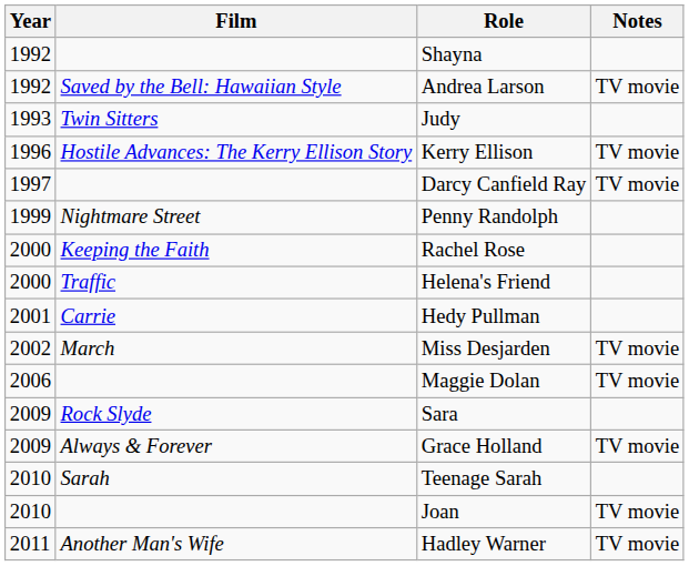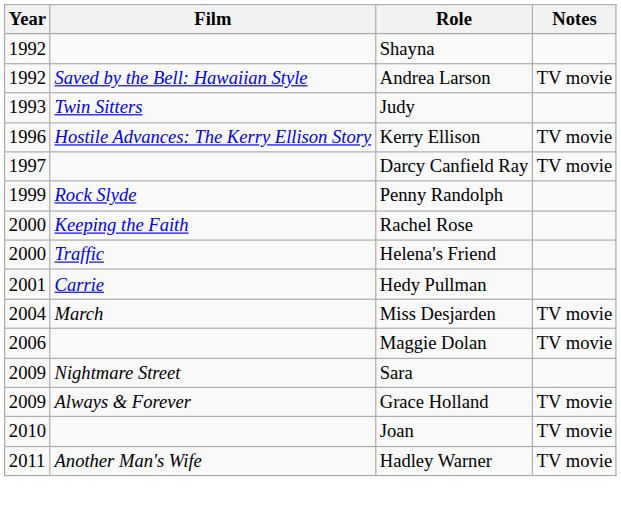Penny Randolph | Film: Nightmare Street -> Rock Slyde
Miss Desjarden | Year: 2002 -> 2004
Sara | Film: Rock Slyde -> Nightmare Street
- row: 2010 | Sarah | Teenage Sarah
